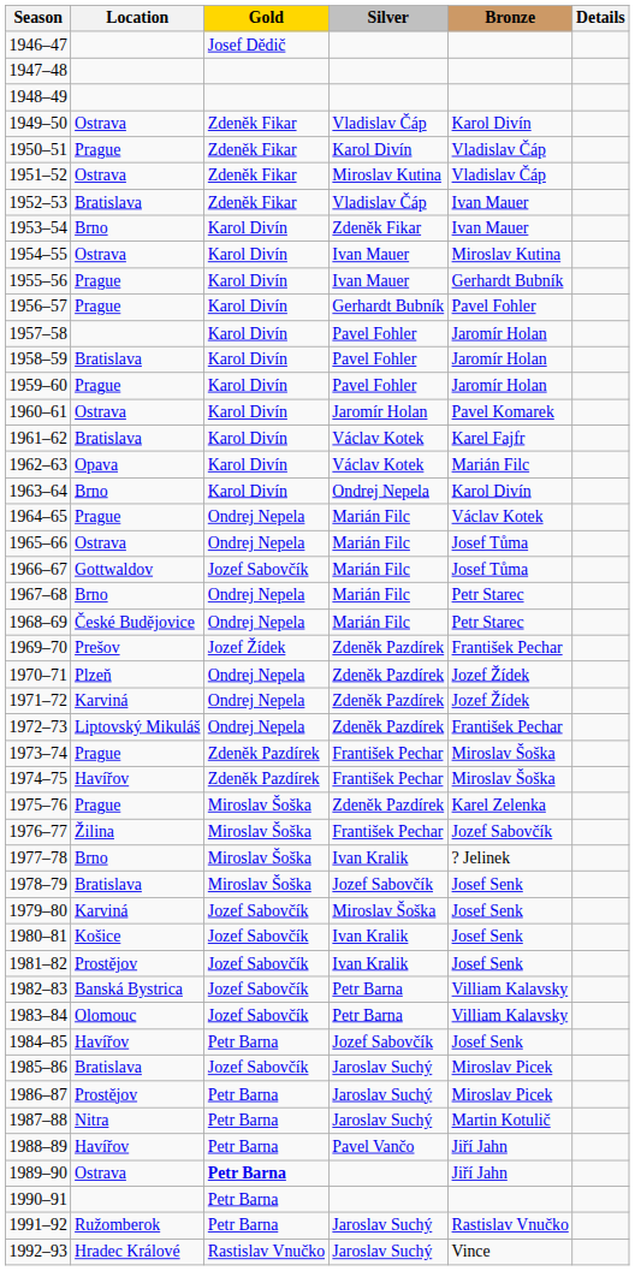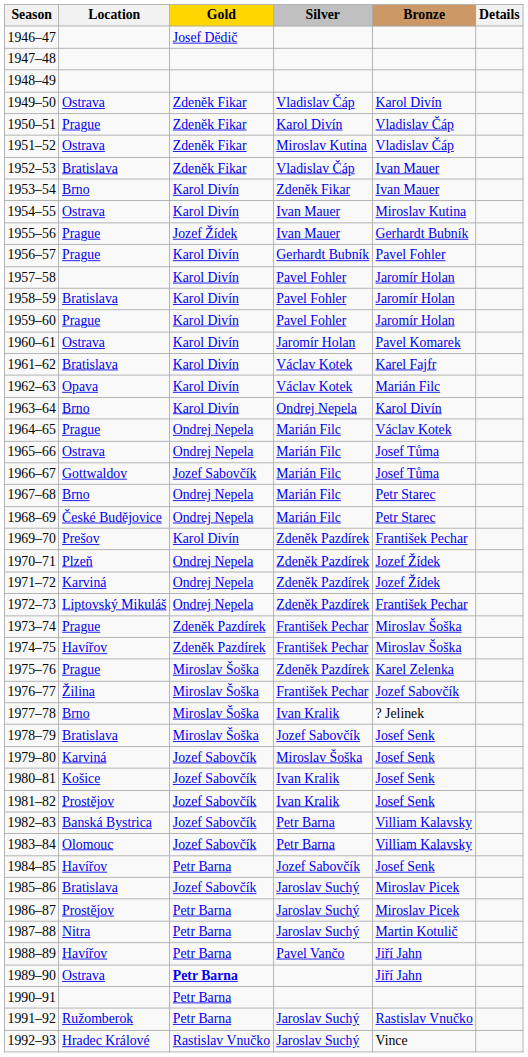1955–56 | Gold: Karol Divín -> Jozef Žídek
1969–70 | Gold: Jozef Žídek -> Karol Divín
